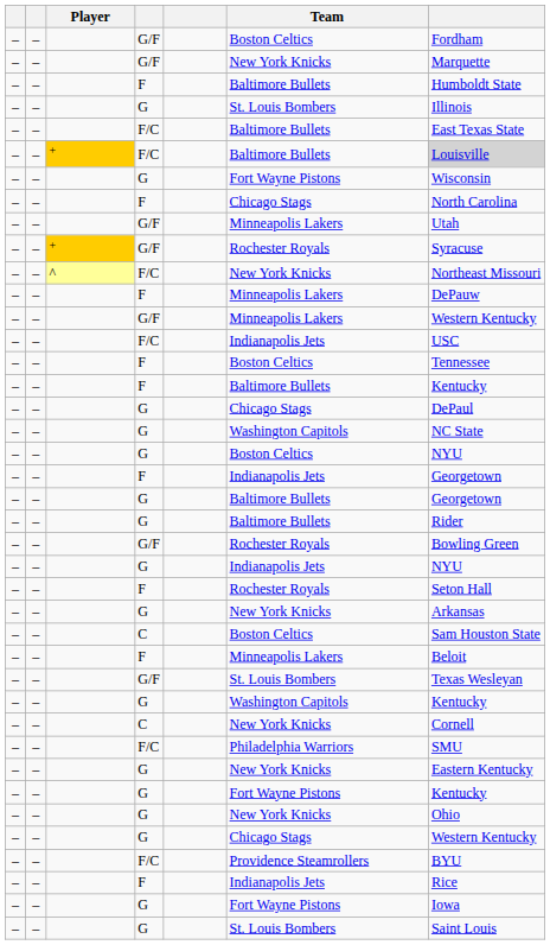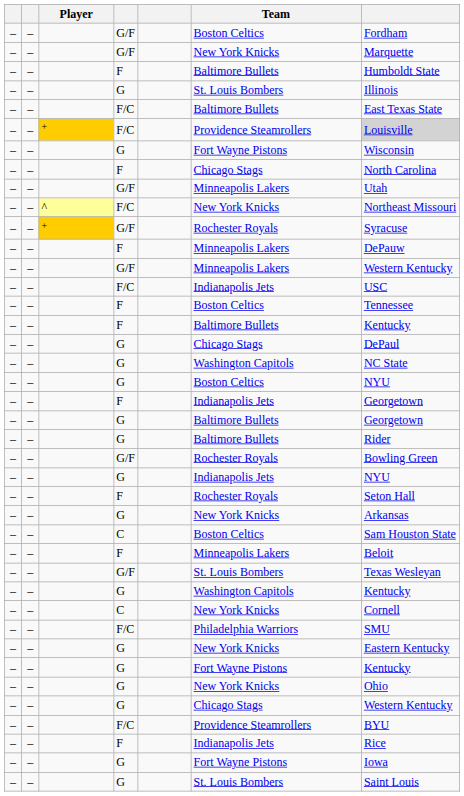+ / F/C | Team: Baltimore Bullets -> Providence Steamrollers
rows swapped: + / G/F <-> ^ / F/C
